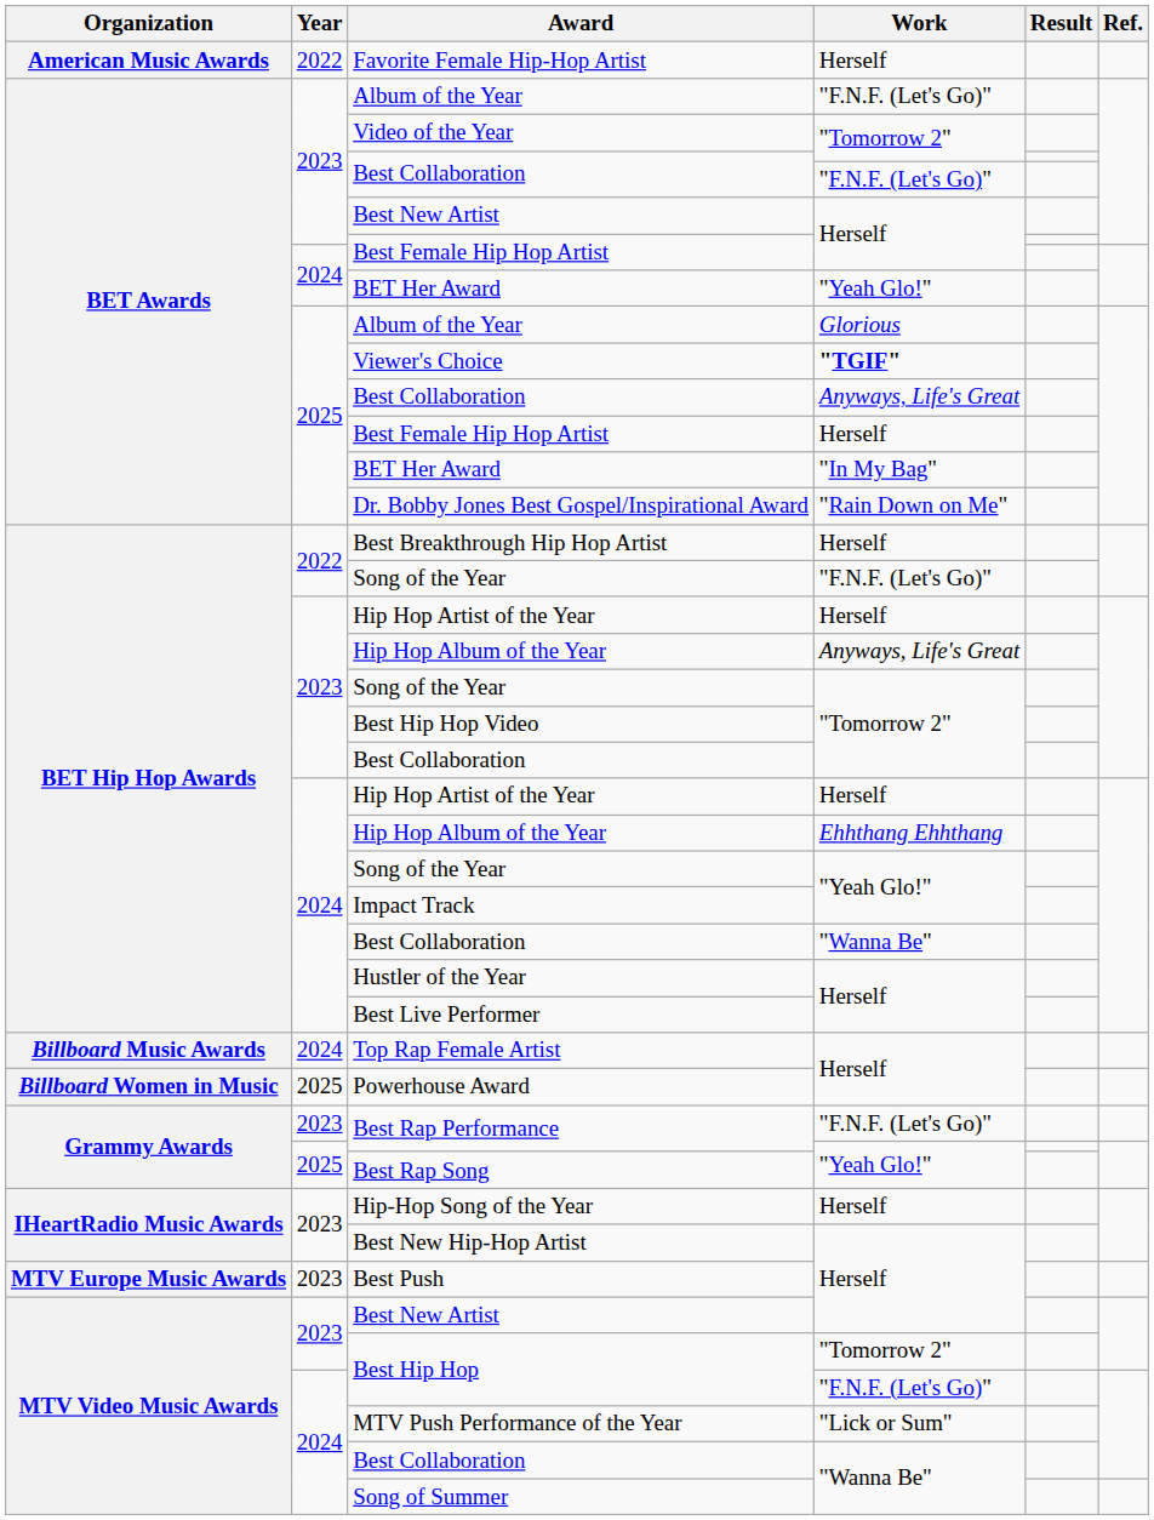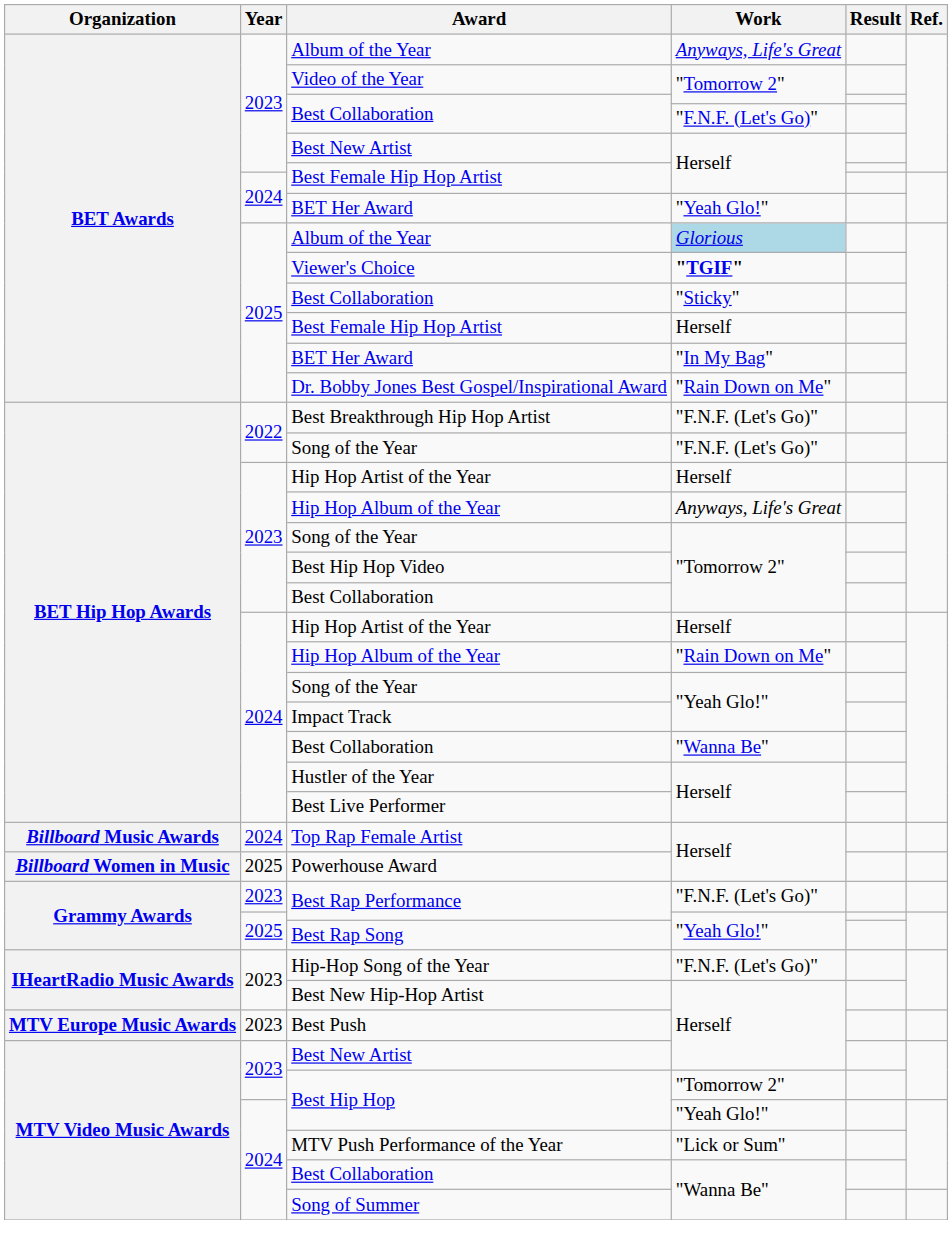- row: American Music Awards | 2022 | Favorite Female Hip-Hop Artist | Herself
2023 / Album of the Year | Work: "F.N.F. (Let's Go)" -> Anyways, Life's Great
2025 / Album of the Year | Work: no background -> lightblue background
2025 / Best Collaboration | Work: Anyways, Life's Great -> "Sticky"
Best Breakthrough Hip Hop Artist | Work: Herself -> "F.N.F. (Let's Go)"
2024 / Hip Hop Album of the Year | Work: Ehhthang Ehhthang -> "Rain Down on Me"
Hip-Hop Song of the Year | Work: Herself -> "F.N.F. (Let's Go)"
2024 / Best Hip Hop | Work: "F.N.F. (Let's Go)" -> "Yeah Glo!"
